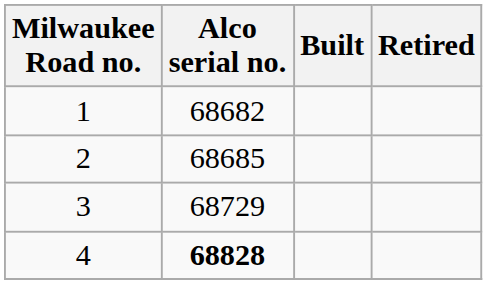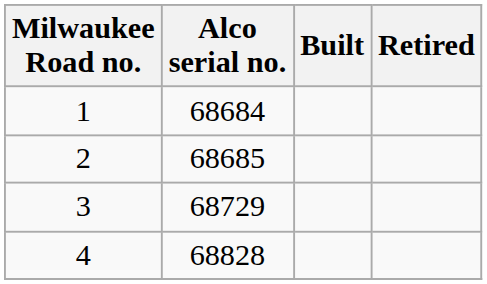1 | Alco serial no.: 68682 -> 68684
4 | Alco serial no.: bold -> normal
